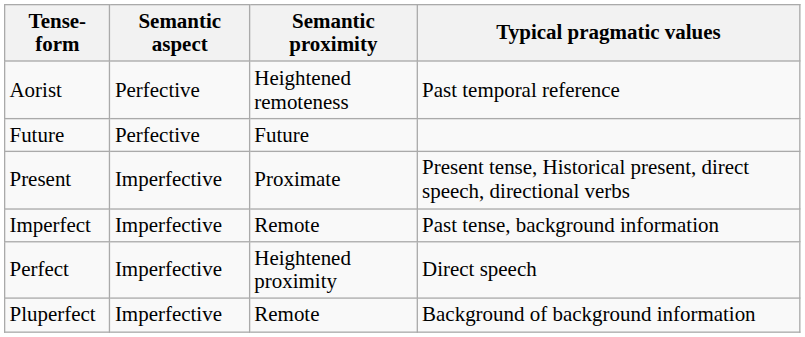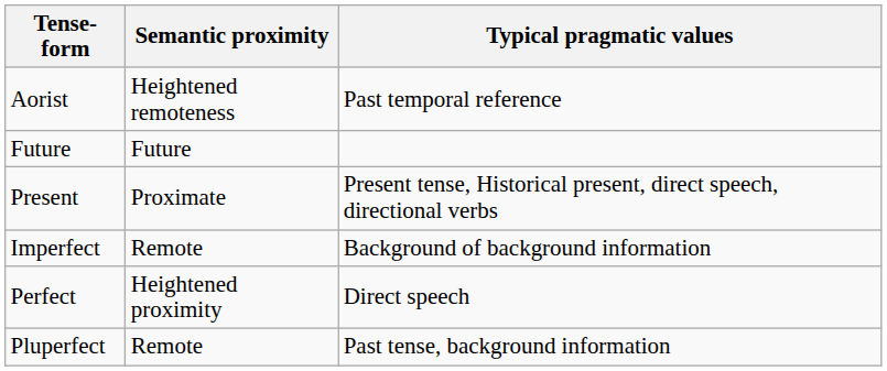- column: Semantic aspect | Perfective | Perfective | Imperfective | Imperfective | Imperfective | Imperfective
Imperfect | Typical pragmatic values: Past tense, background information -> Background of background information
Pluperfect | Typical pragmatic values: Background of background information -> Past tense, background information
